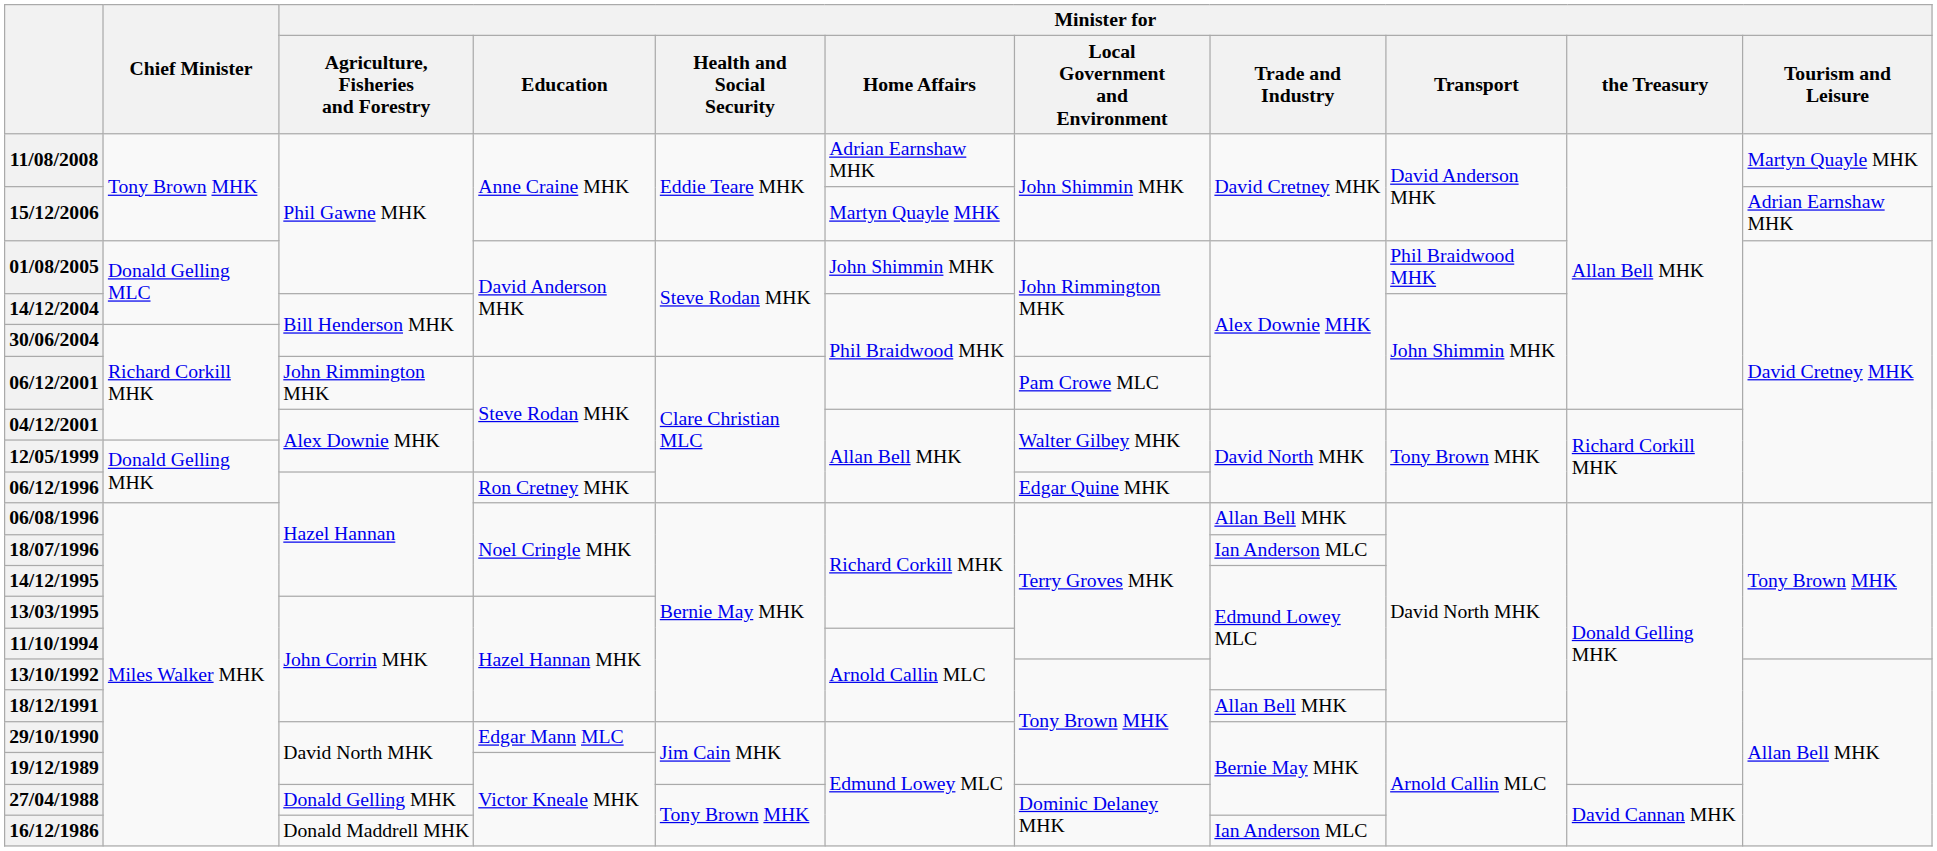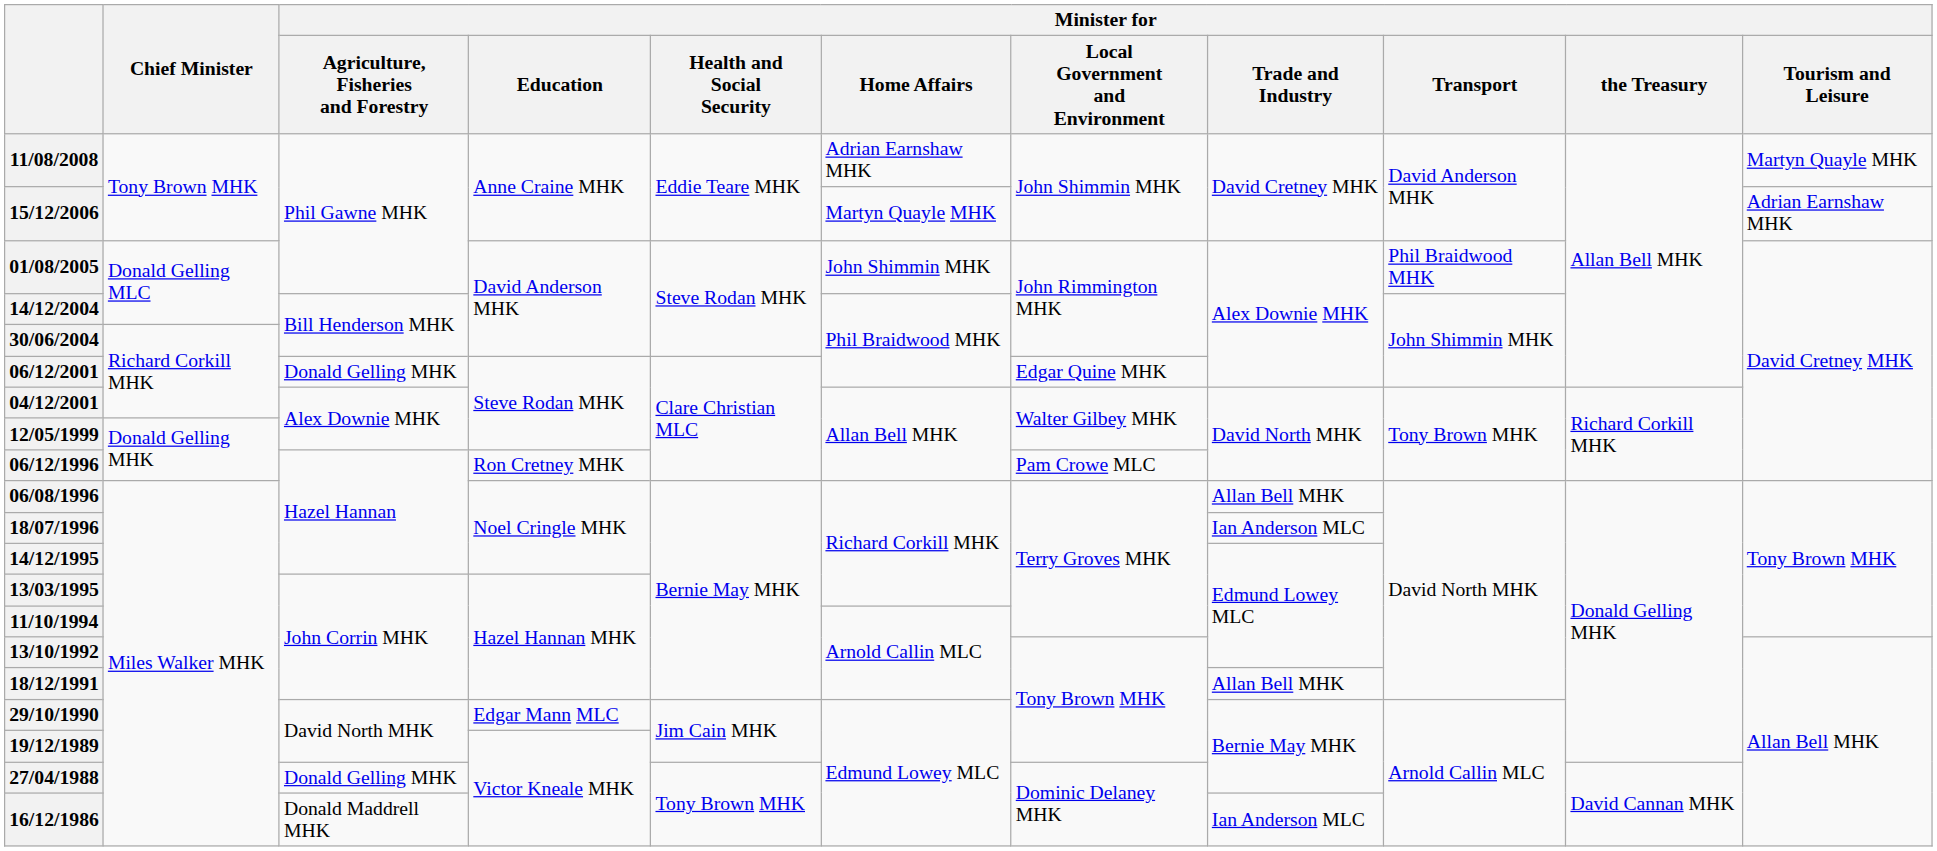06/12/2001 | Minister for / Agriculture, Fisheries and Forestry: John Rimmington MHK -> Donald Gelling MHK
06/12/2001 | Minister for / Local Government and Environment: Pam Crowe MLC -> Edgar Quine MHK
06/12/1996 | Minister for / Local Government and Environment: Edgar Quine MHK -> Pam Crowe MLC
